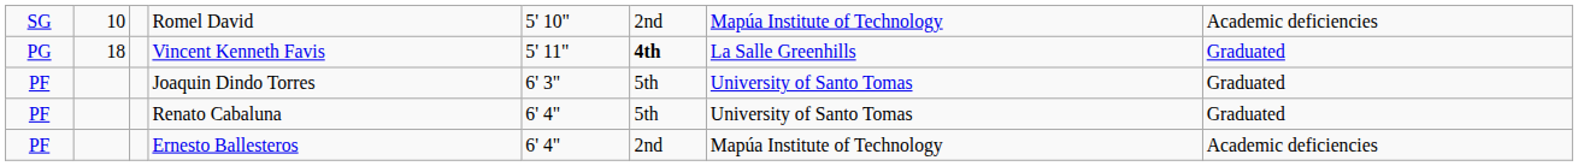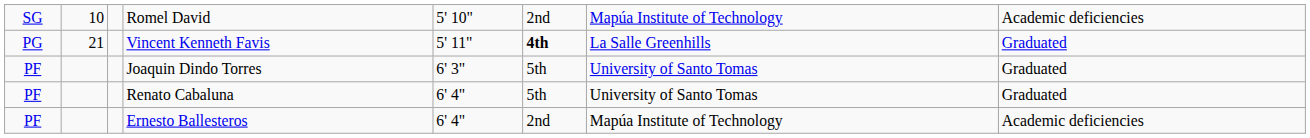Vincent Kenneth Favis | column 2: 18 -> 21
